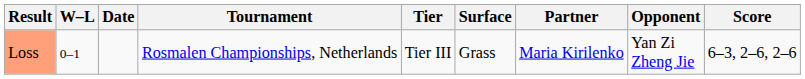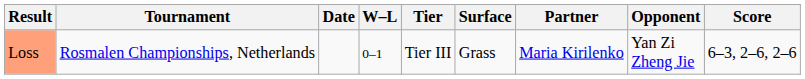columns swapped: W–L <-> Tournament
